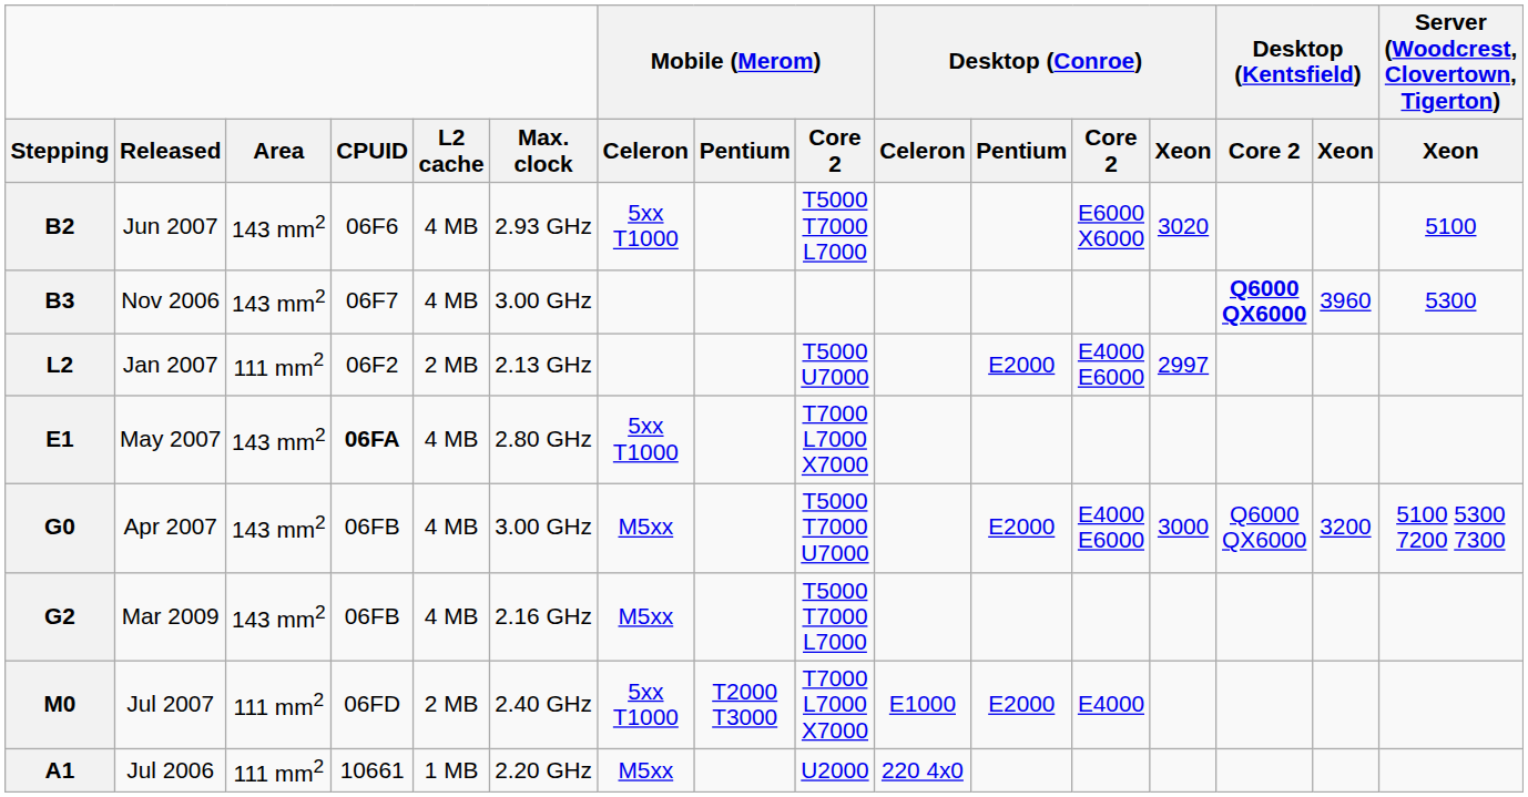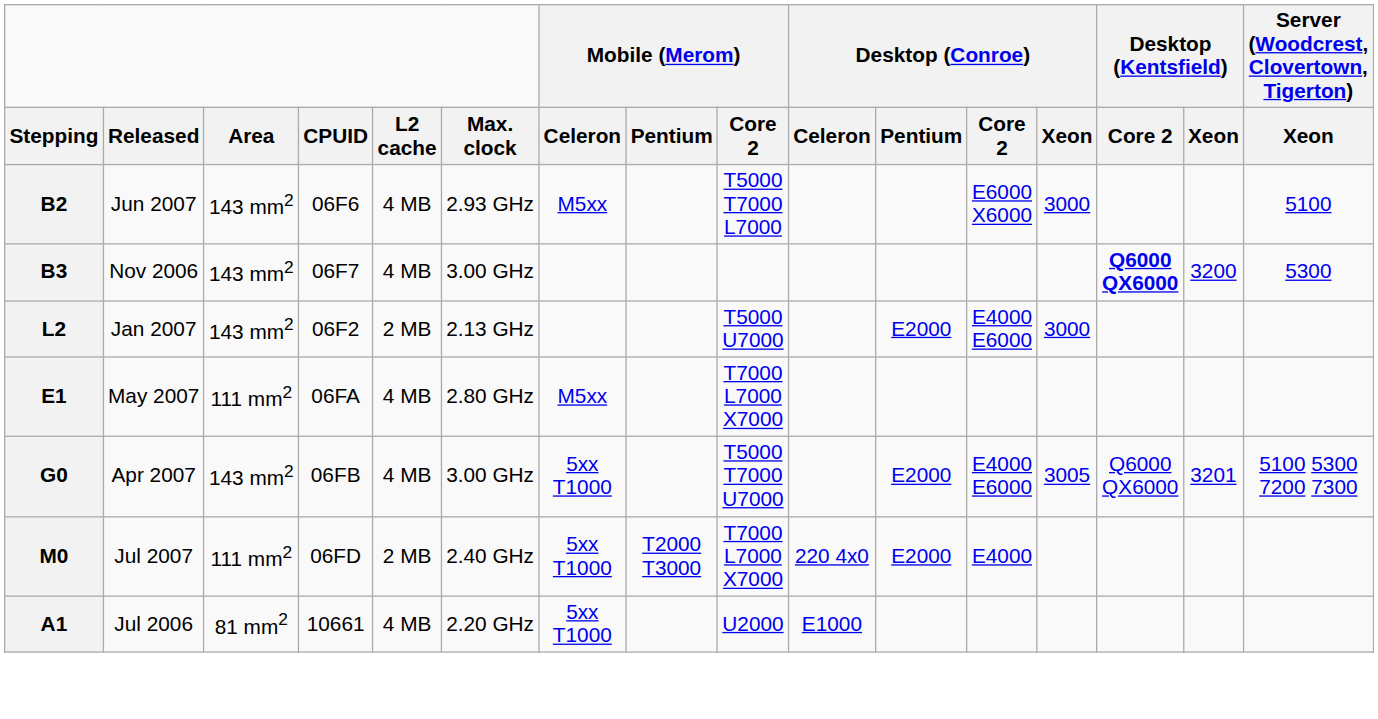B2 | Mobile (Merom) / Celeron: 5xx T1000 -> M5xx
B2 | Desktop (Conroe) / Xeon: 3020 -> 3000
B3 | Desktop (Kentsfield) / Xeon: 3960 -> 3200
L2 | Area: 111 mm2 -> 143 mm2
L2 | Desktop (Conroe) / Xeon: 2997 -> 3000
E1 | Area: 143 mm2 -> 111 mm2
E1 | CPUID: bold -> normal
E1 | Mobile (Merom) / Celeron: 5xx T1000 -> M5xx
G0 | Mobile (Merom) / Celeron: M5xx -> 5xx T1000
G0 | Desktop (Conroe) / Xeon: 3000 -> 3005
G0 | Desktop (Kentsfield) / Xeon: 3200 -> 3201
- row: G2 | Mar 2009 | 143 mm2 | 06FB | 4 MB | 2.16 GHz | M5xx | T5000 T7000 L7000
M0 | Desktop (Conroe) / Celeron: E1000 -> 220 4x0
A1 | Area: 111 mm2 -> 81 mm2
A1 | L2 cache: 1 MB -> 4 MB
A1 | Mobile (Merom) / Celeron: M5xx -> 5xx T1000
A1 | Desktop (Conroe) / Celeron: 220 4x0 -> E1000
